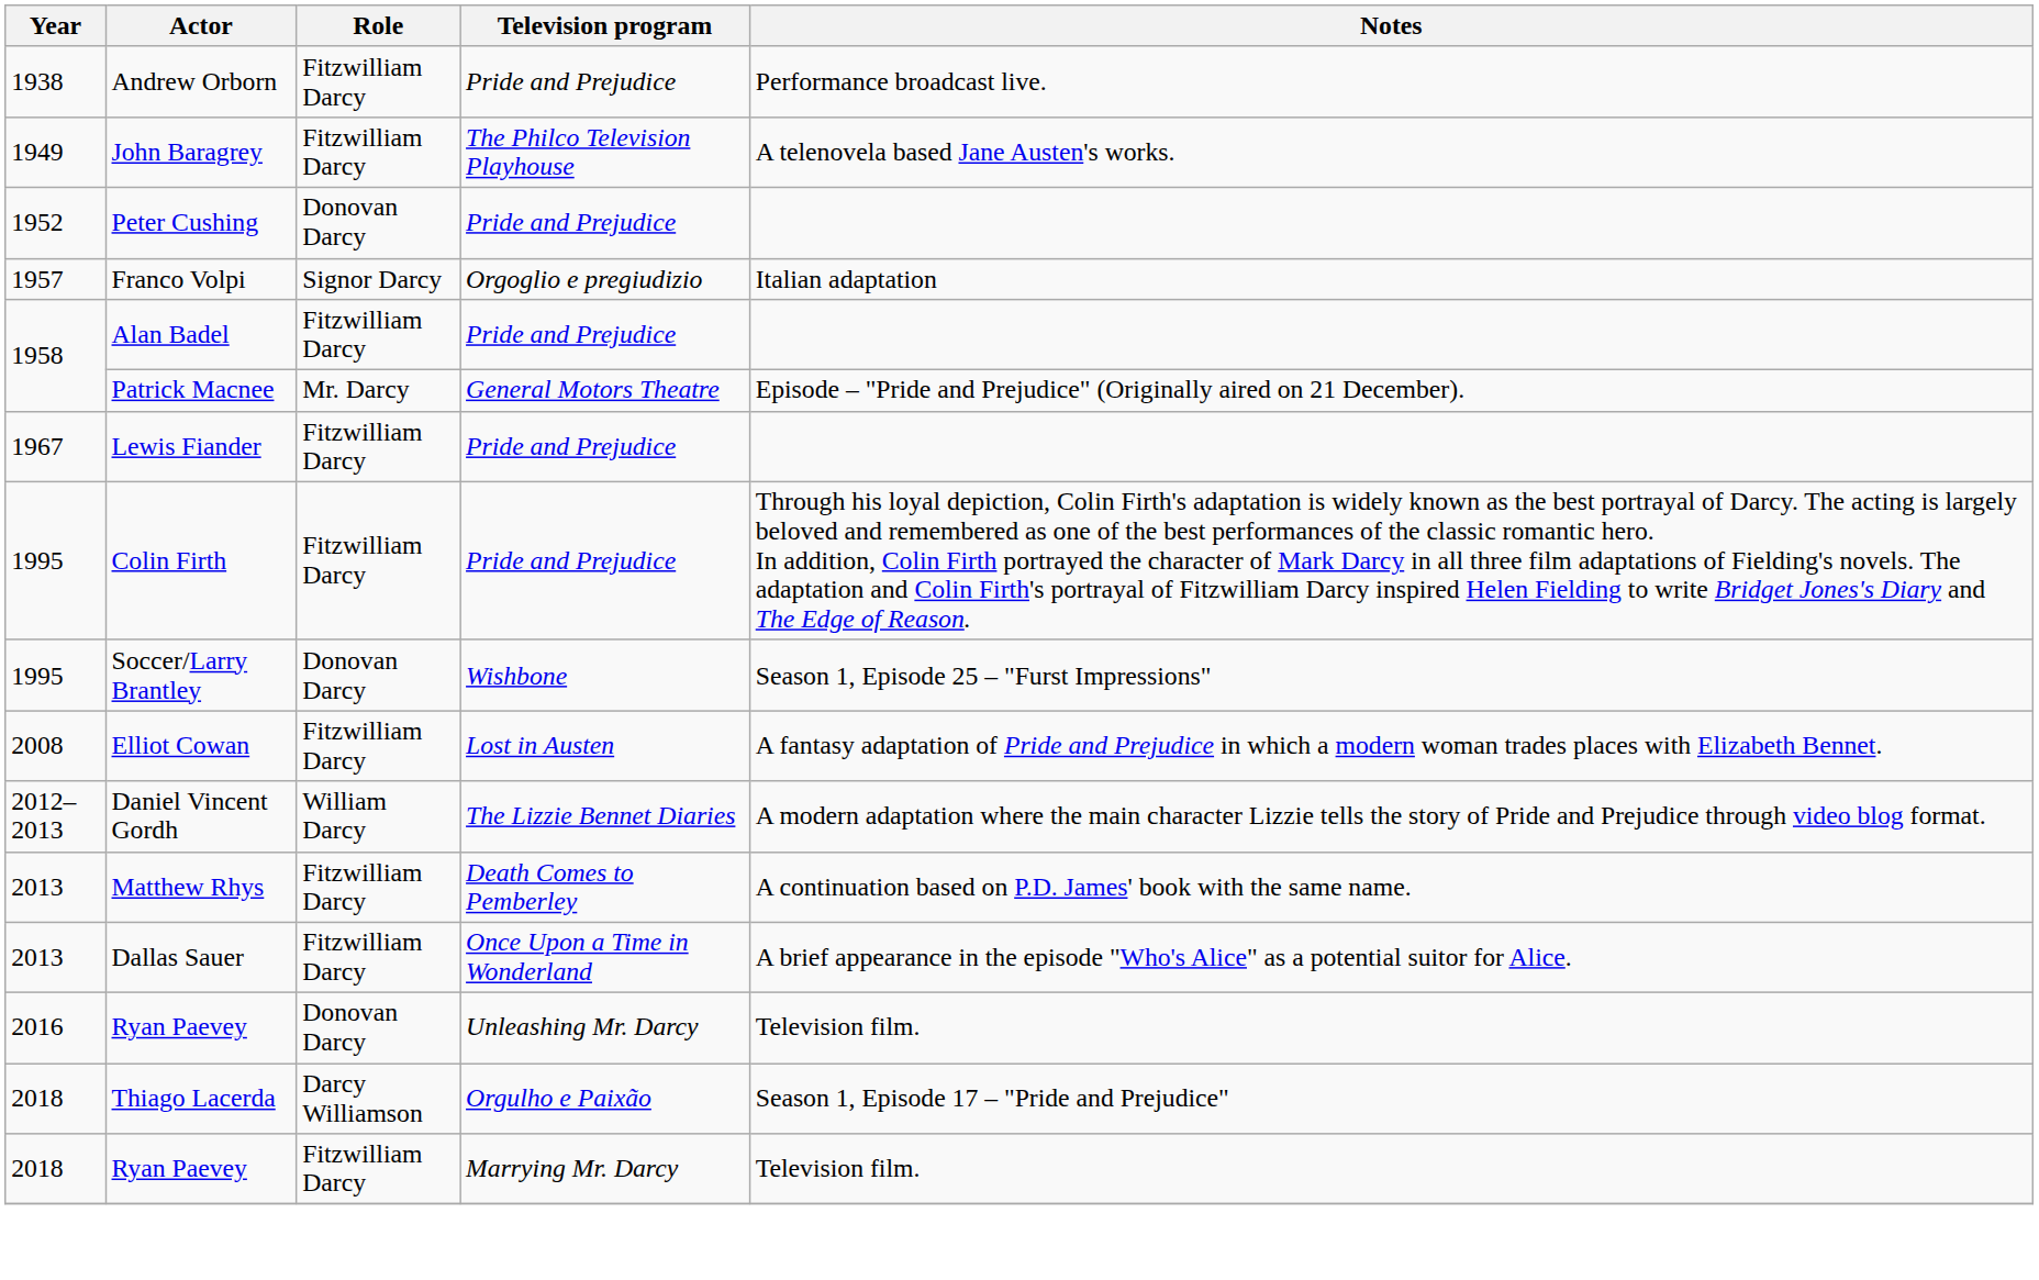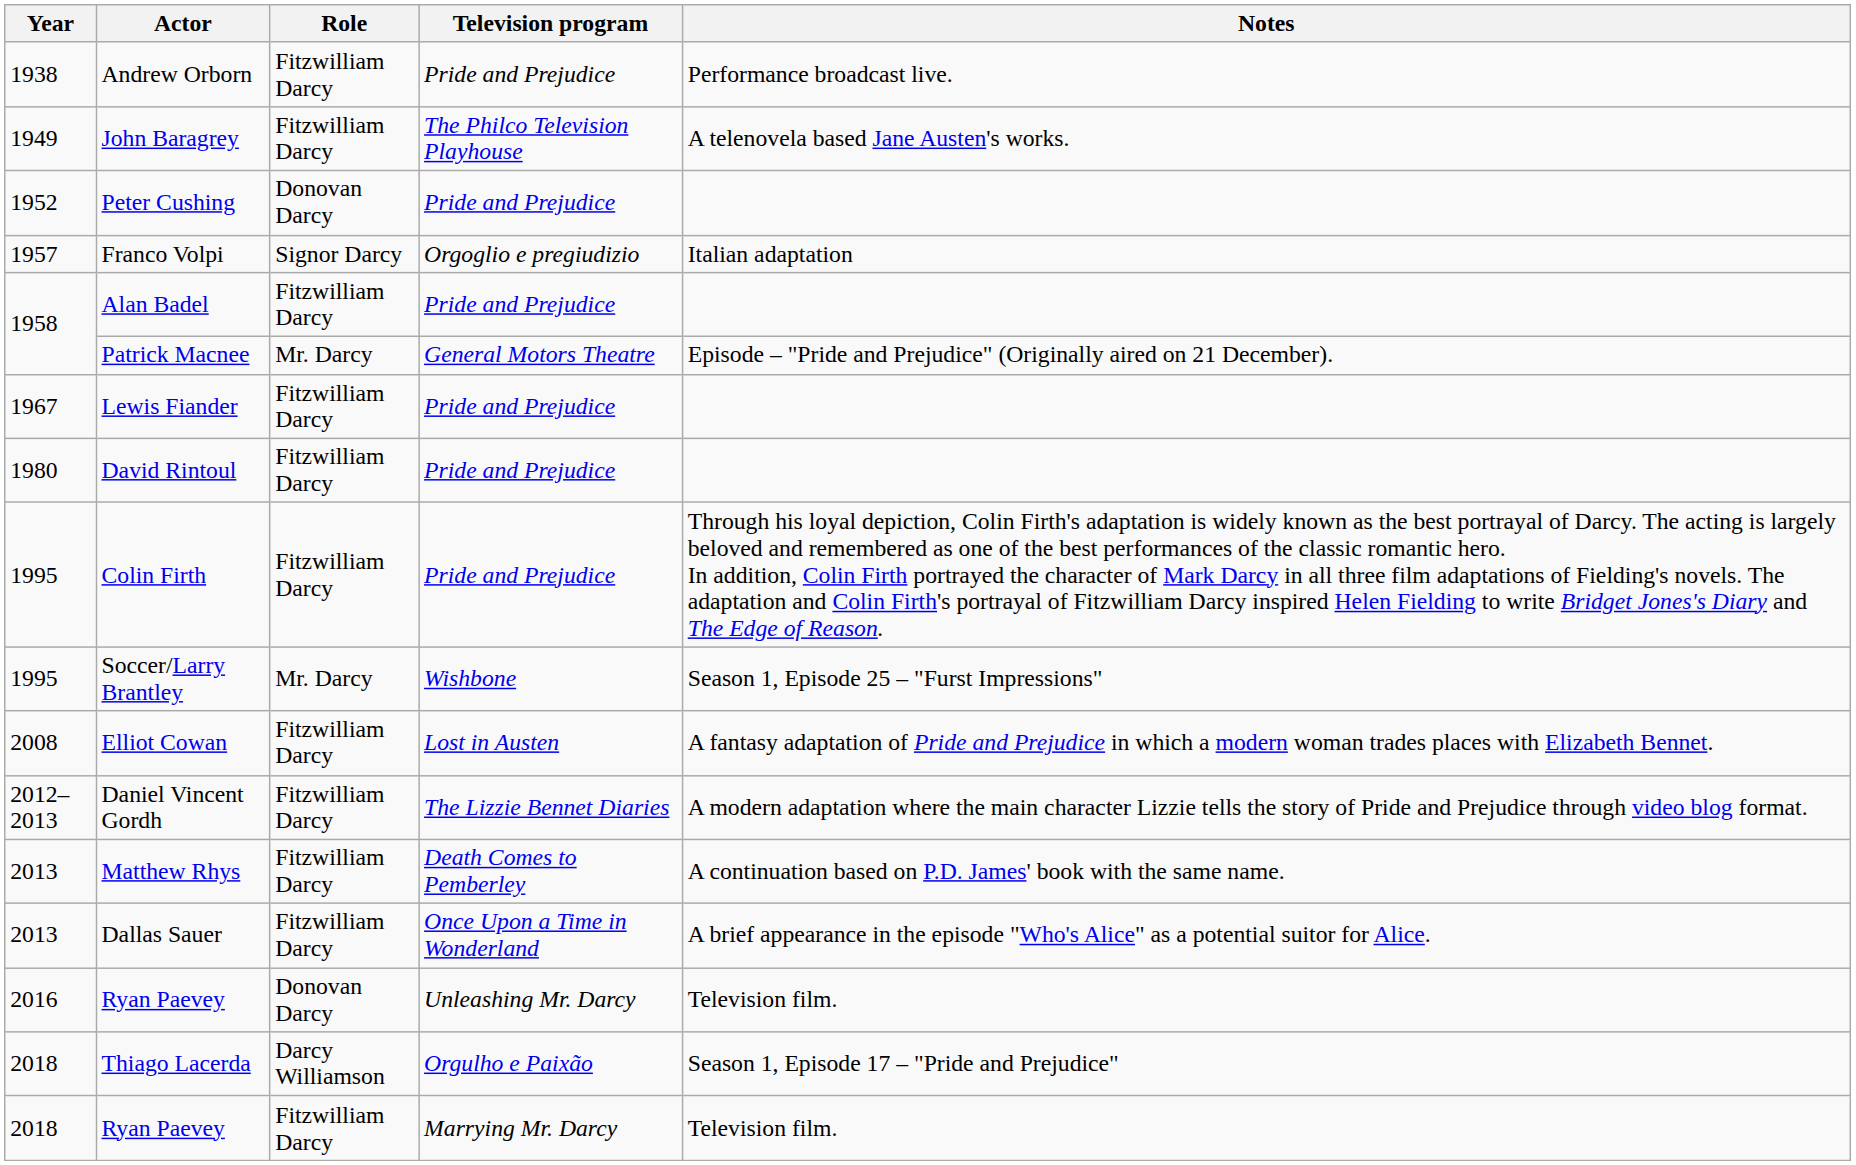+ row: 1980 | David Rintoul | Fitzwilliam Darcy | Pride and Prejudice
Soccer/Larry Brantley | Role: Donovan Darcy -> Mr. Darcy
Daniel Vincent Gordh | Role: William Darcy -> Fitzwilliam Darcy
